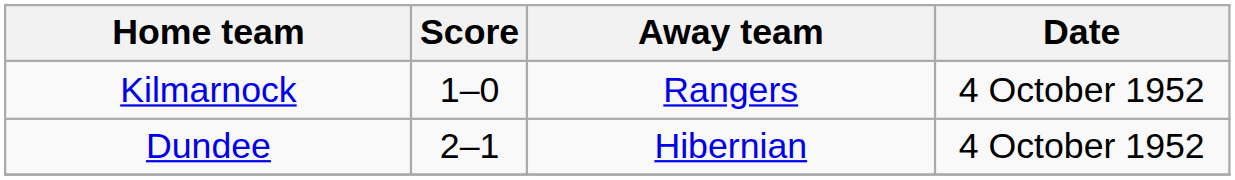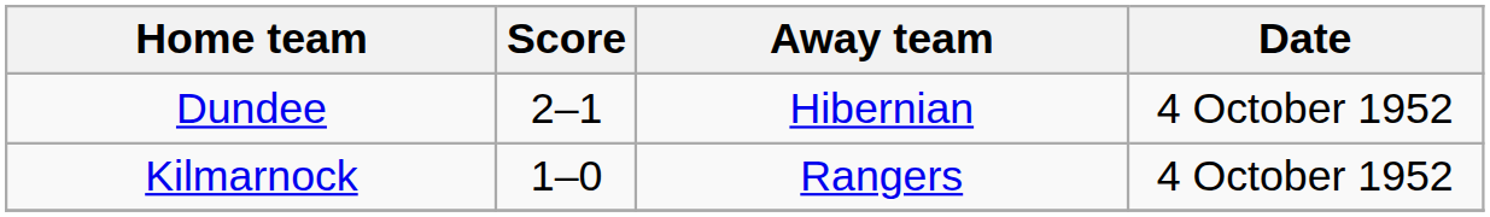rows swapped: Dundee <-> Kilmarnock
